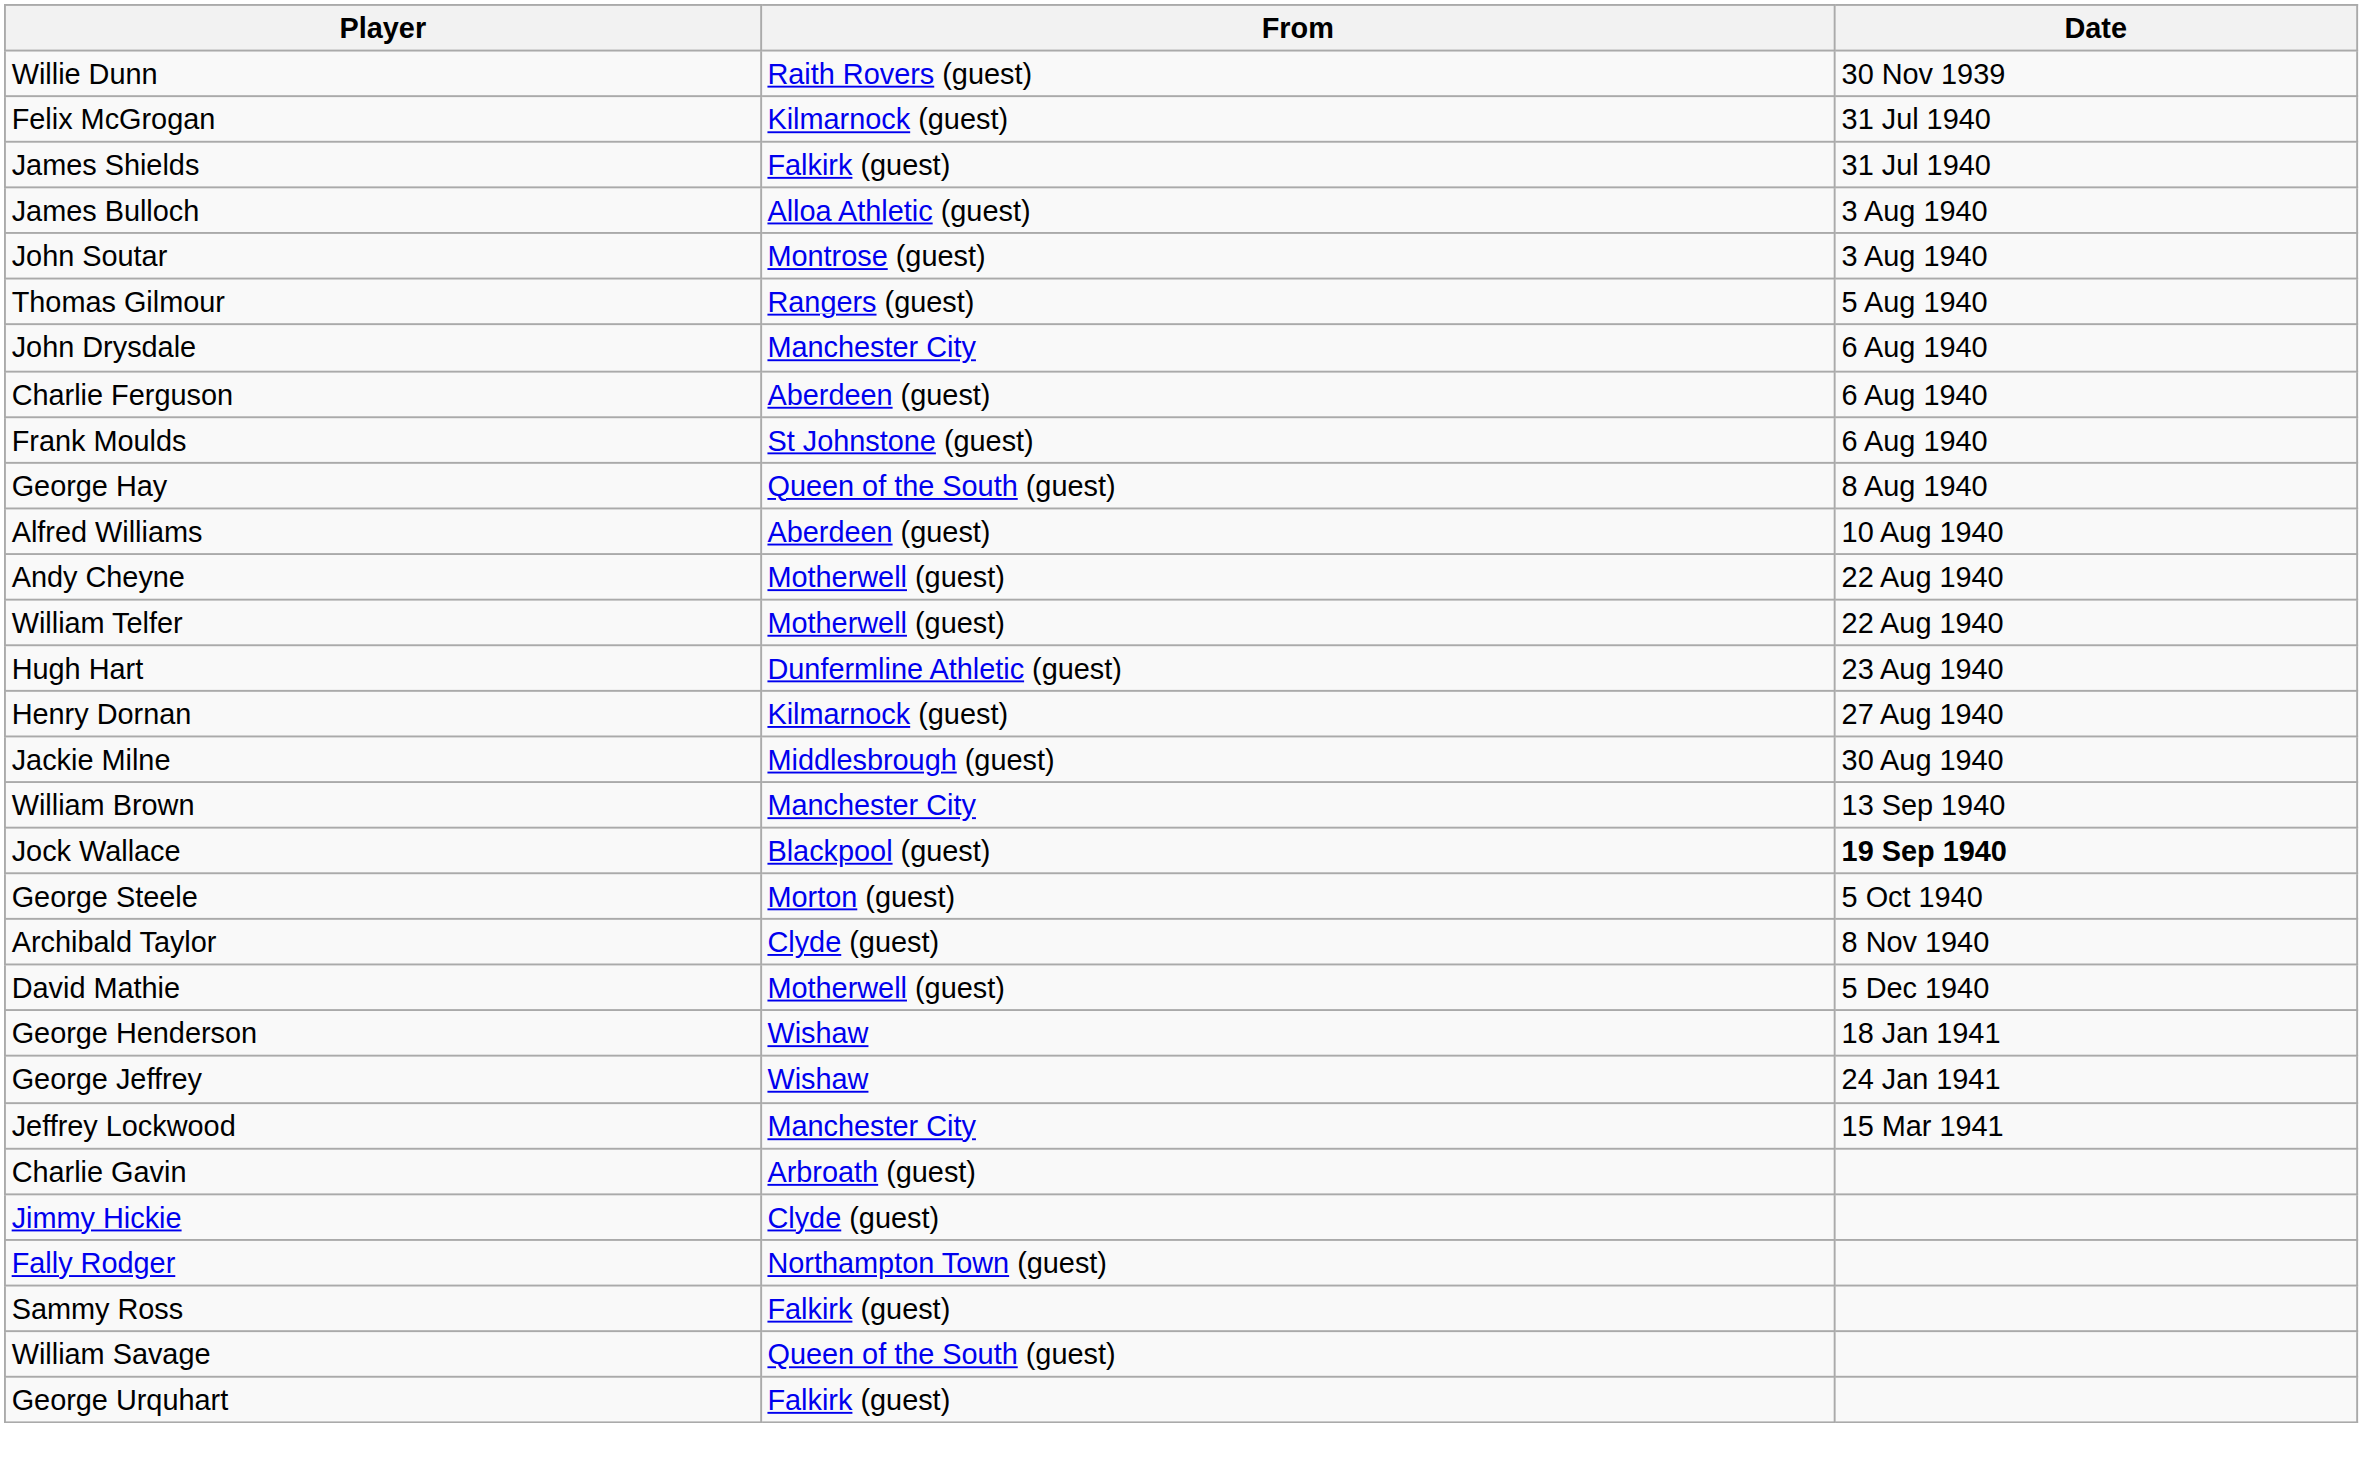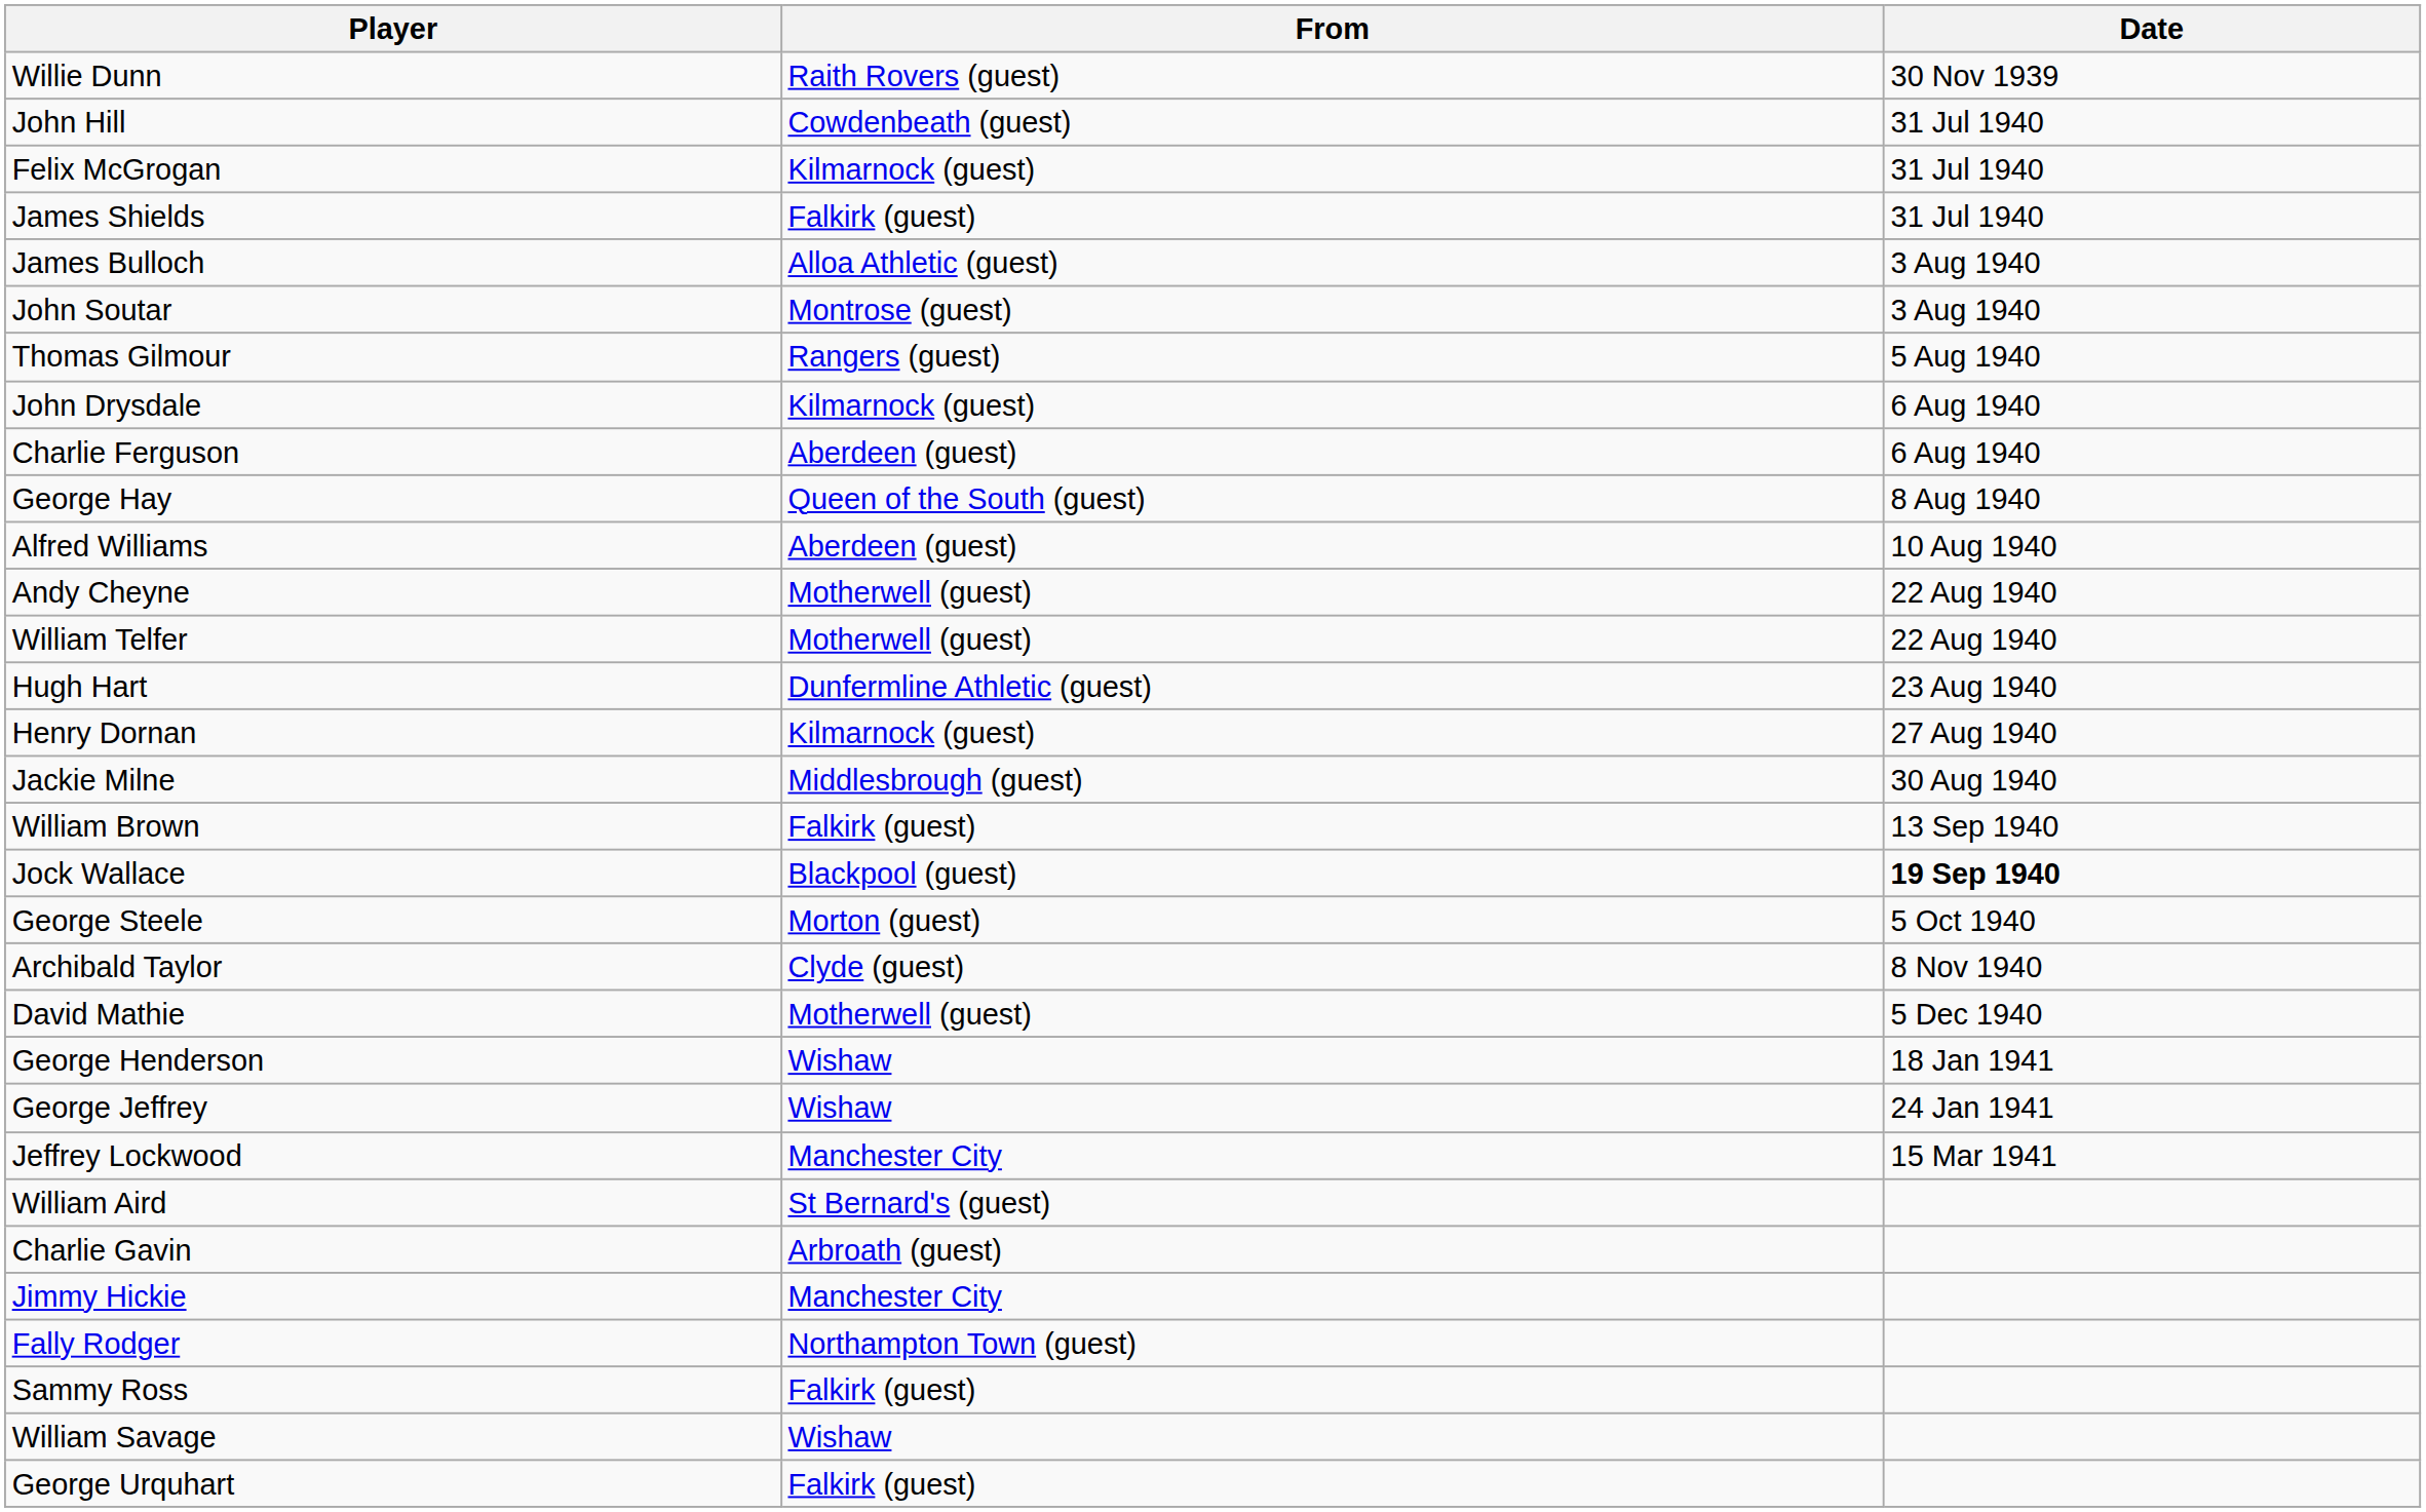+ row: John Hill | Cowdenbeath (guest) | 31 Jul 1940
John Drysdale | From: Manchester City -> Kilmarnock (guest)
- row: Frank Moulds | St Johnstone (guest) | 6 Aug 1940
William Brown | From: Manchester City -> Falkirk (guest)
+ row: William Aird | St Bernard's (guest)
Jimmy Hickie | From: Clyde (guest) -> Manchester City
William Savage | From: Queen of the South (guest) -> Wishaw
